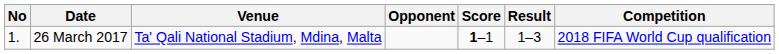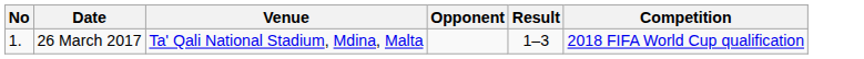- column: Score | 1–1
